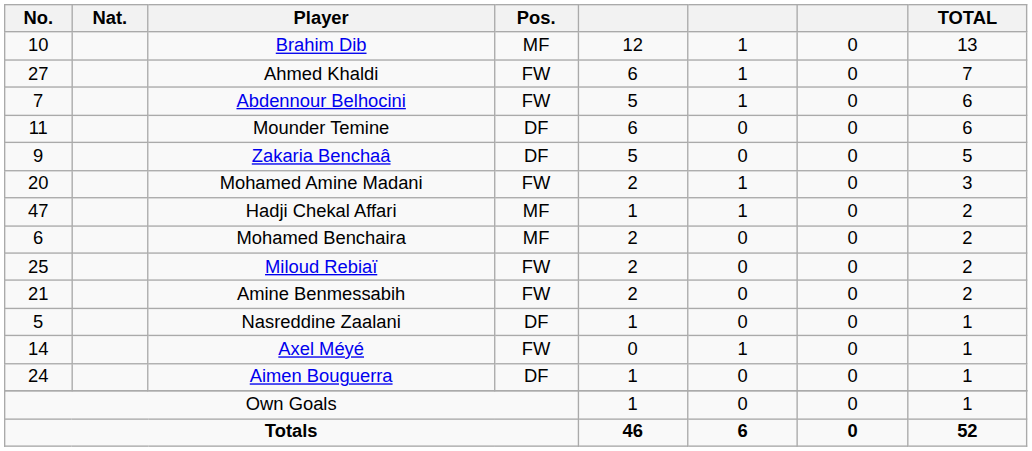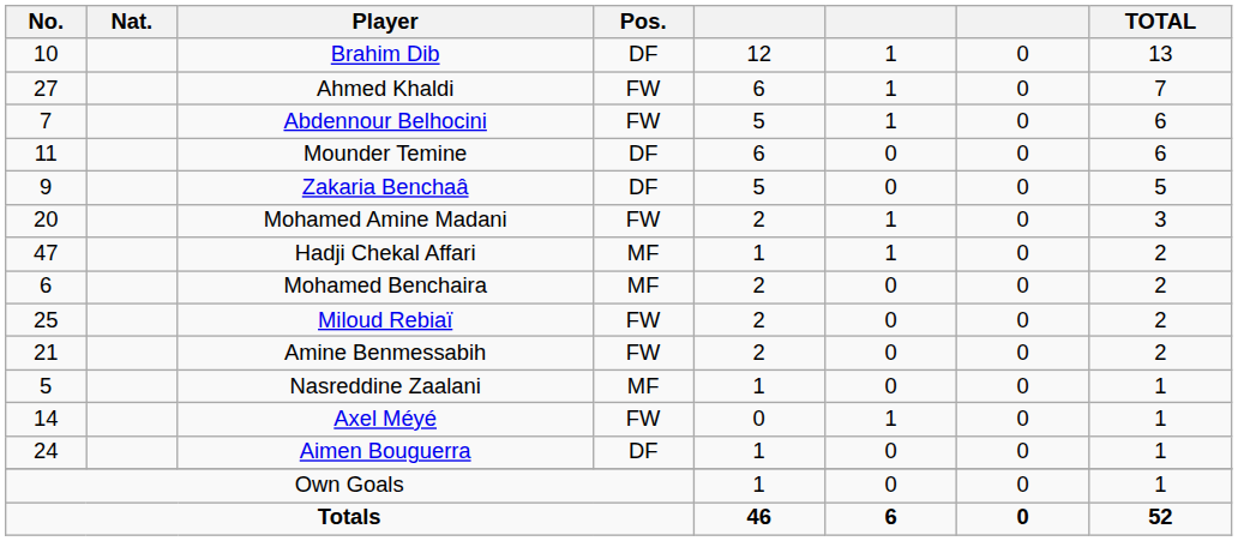Brahim Dib | Pos.: MF -> DF
Nasreddine Zaalani | Pos.: DF -> MF
